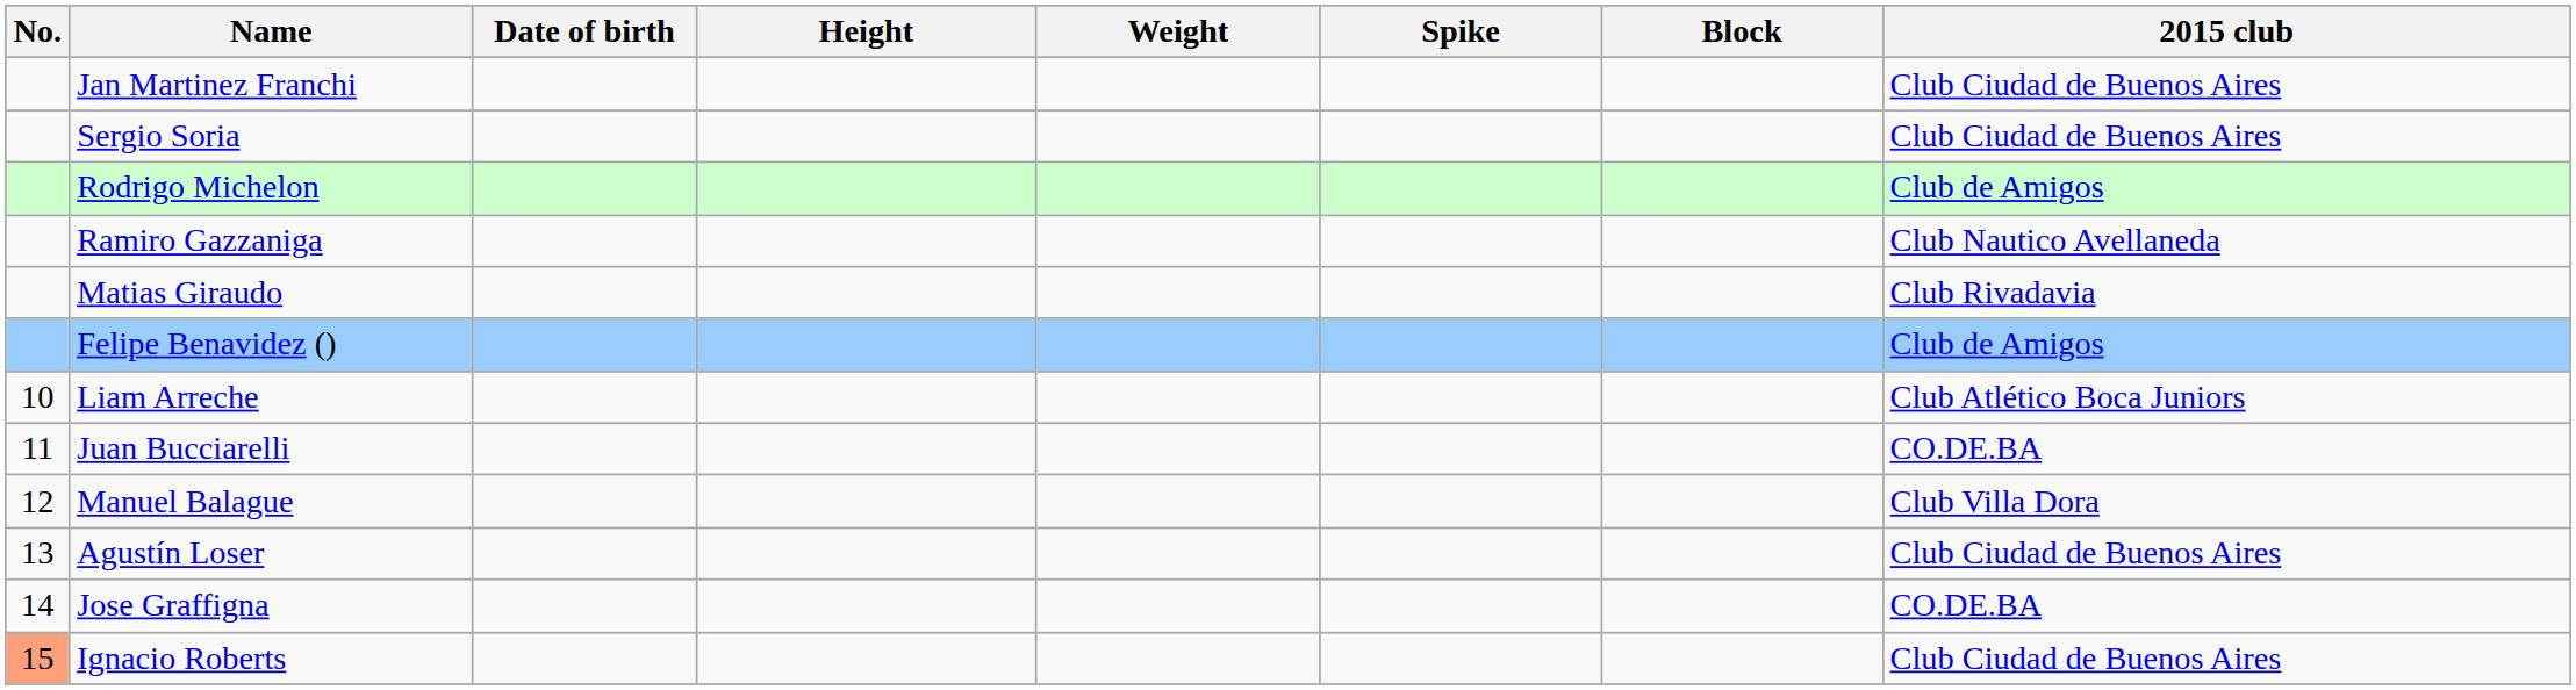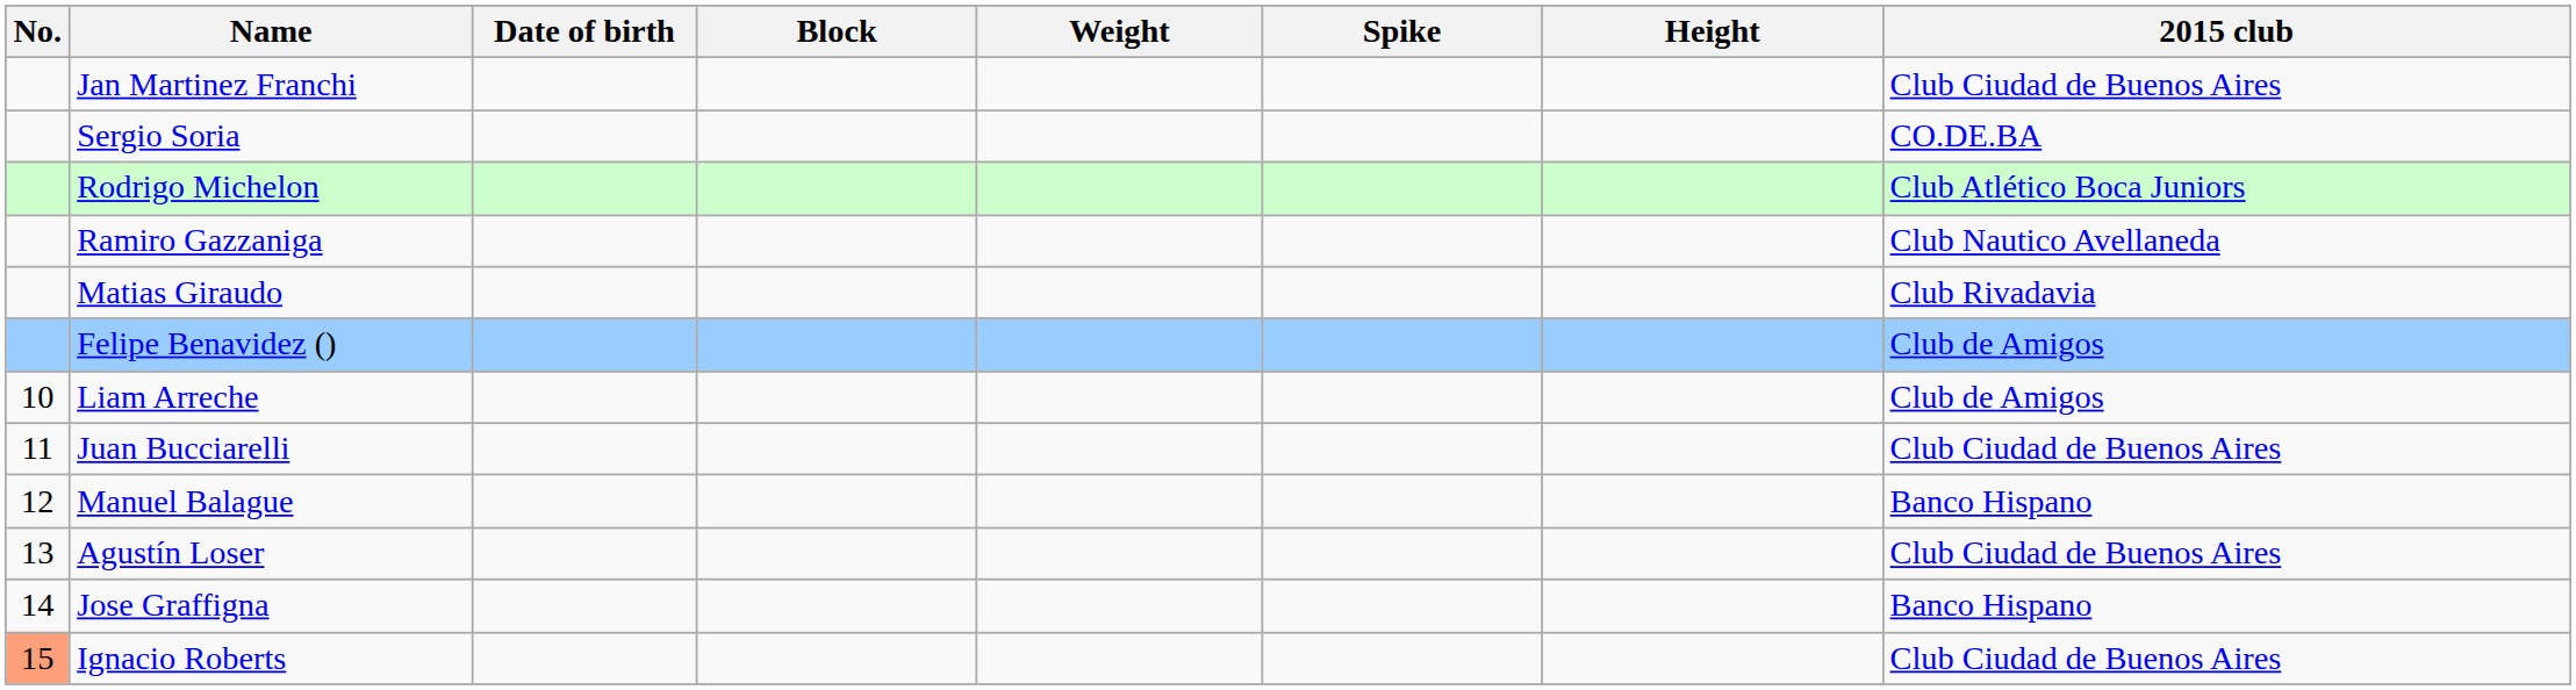columns swapped: Height <-> Block
Sergio Soria | 2015 club: Club Ciudad de Buenos Aires -> CO.DE.BA
Rodrigo Michelon | 2015 club: Club de Amigos -> Club Atlético Boca Juniors
Liam Arreche | 2015 club: Club Atlético Boca Juniors -> Club de Amigos
Juan Bucciarelli | 2015 club: CO.DE.BA -> Club Ciudad de Buenos Aires
Manuel Balague | 2015 club: Club Villa Dora -> Banco Hispano
Jose Graffigna | 2015 club: CO.DE.BA -> Banco Hispano
